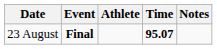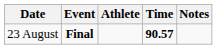23 August | Time: 95.07 -> 90.57
